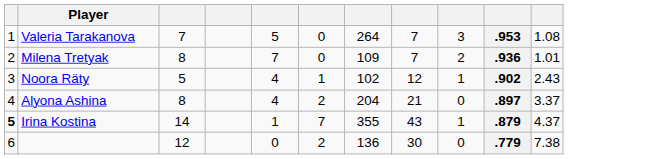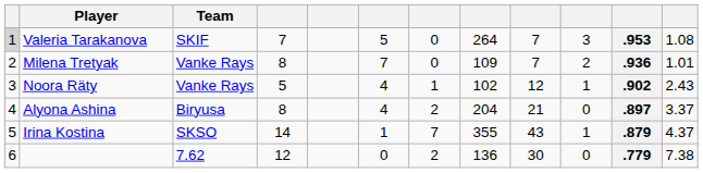+ column: Team | SKIF | Vanke Rays | Vanke Rays | Biryusa | SKSO | 7.62
Valeria Tarakanova | column 1: no background -> lightgrey background
Irina Kostina | column 1: bold -> normal
